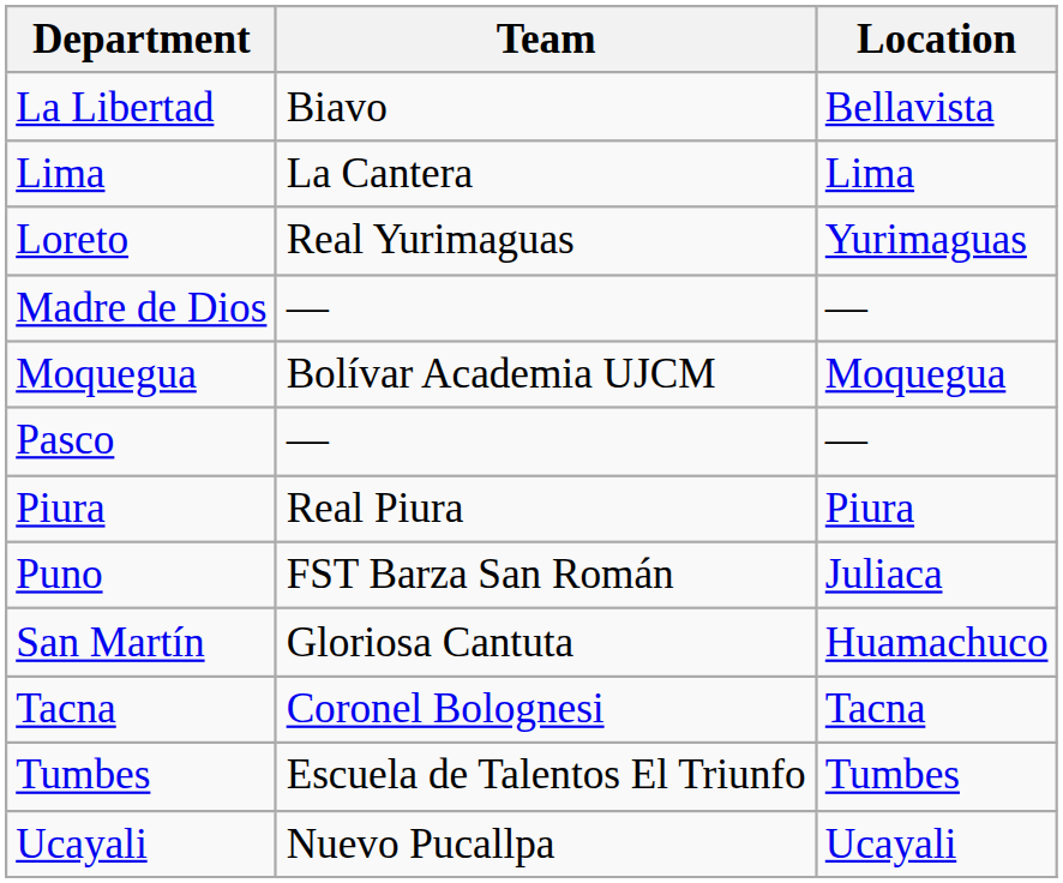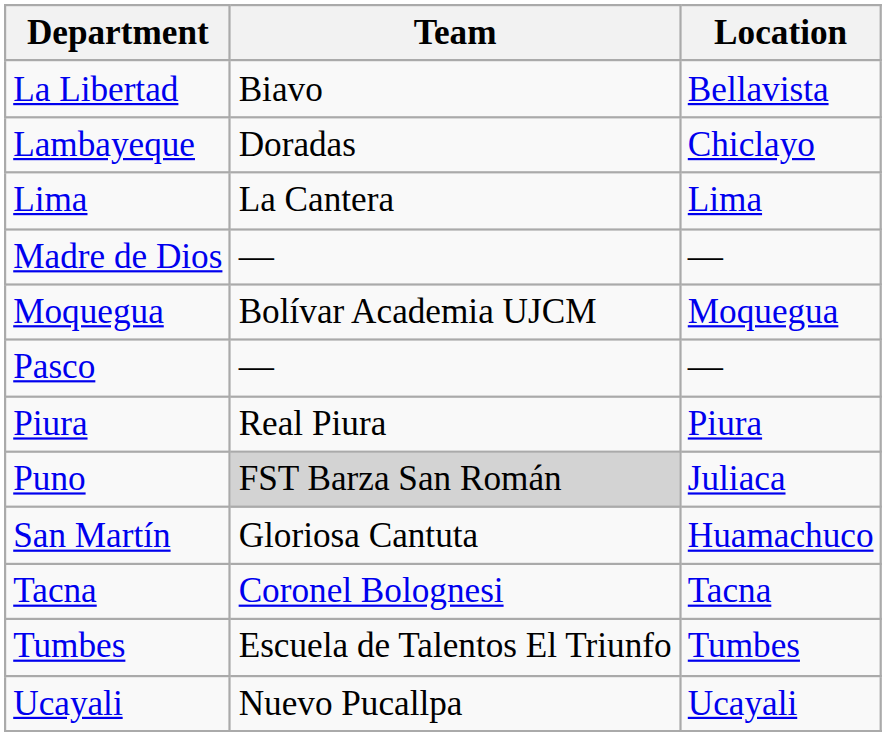+ row: Lambayeque | Doradas | Chiclayo
- row: Loreto | Real Yurimaguas | Yurimaguas
Puno | Team: no background -> lightgrey background
